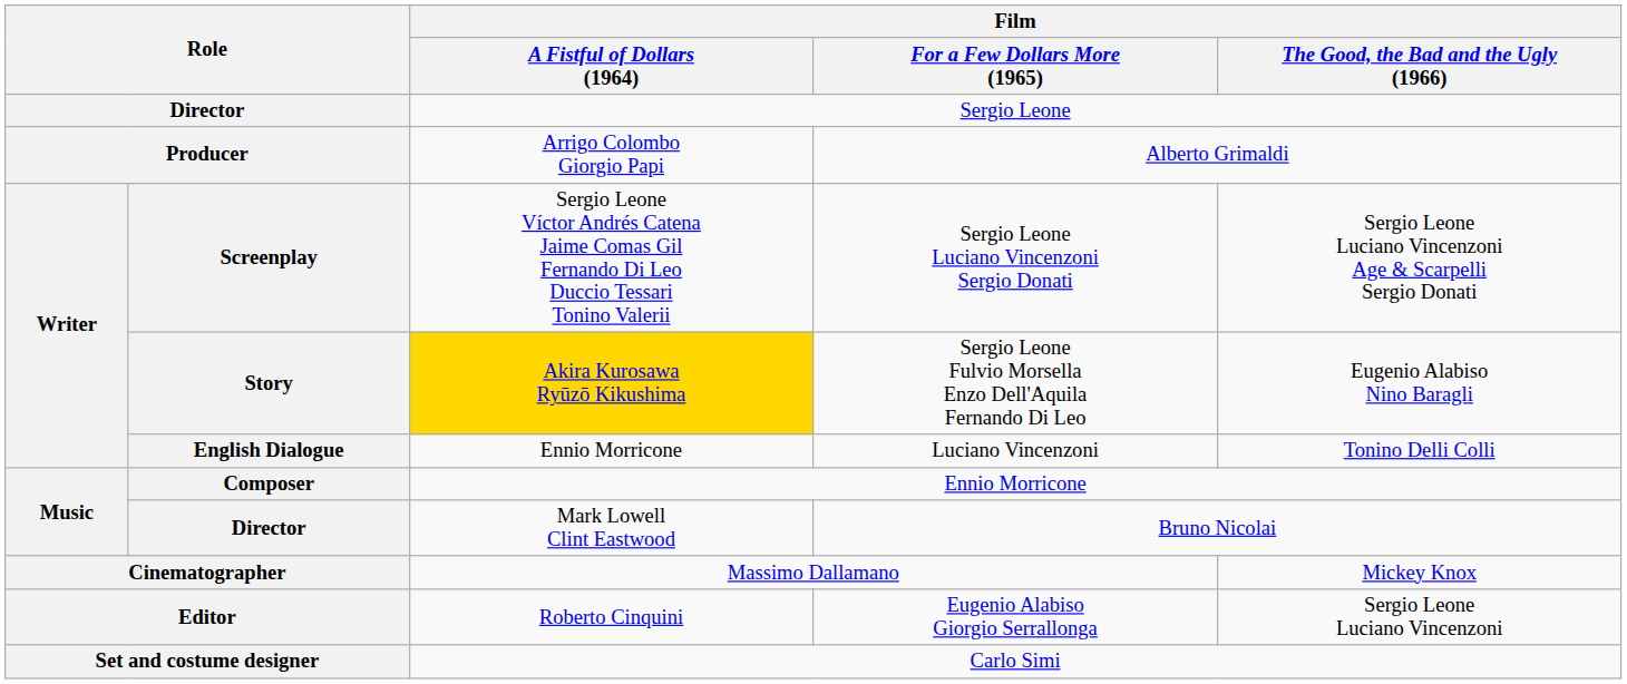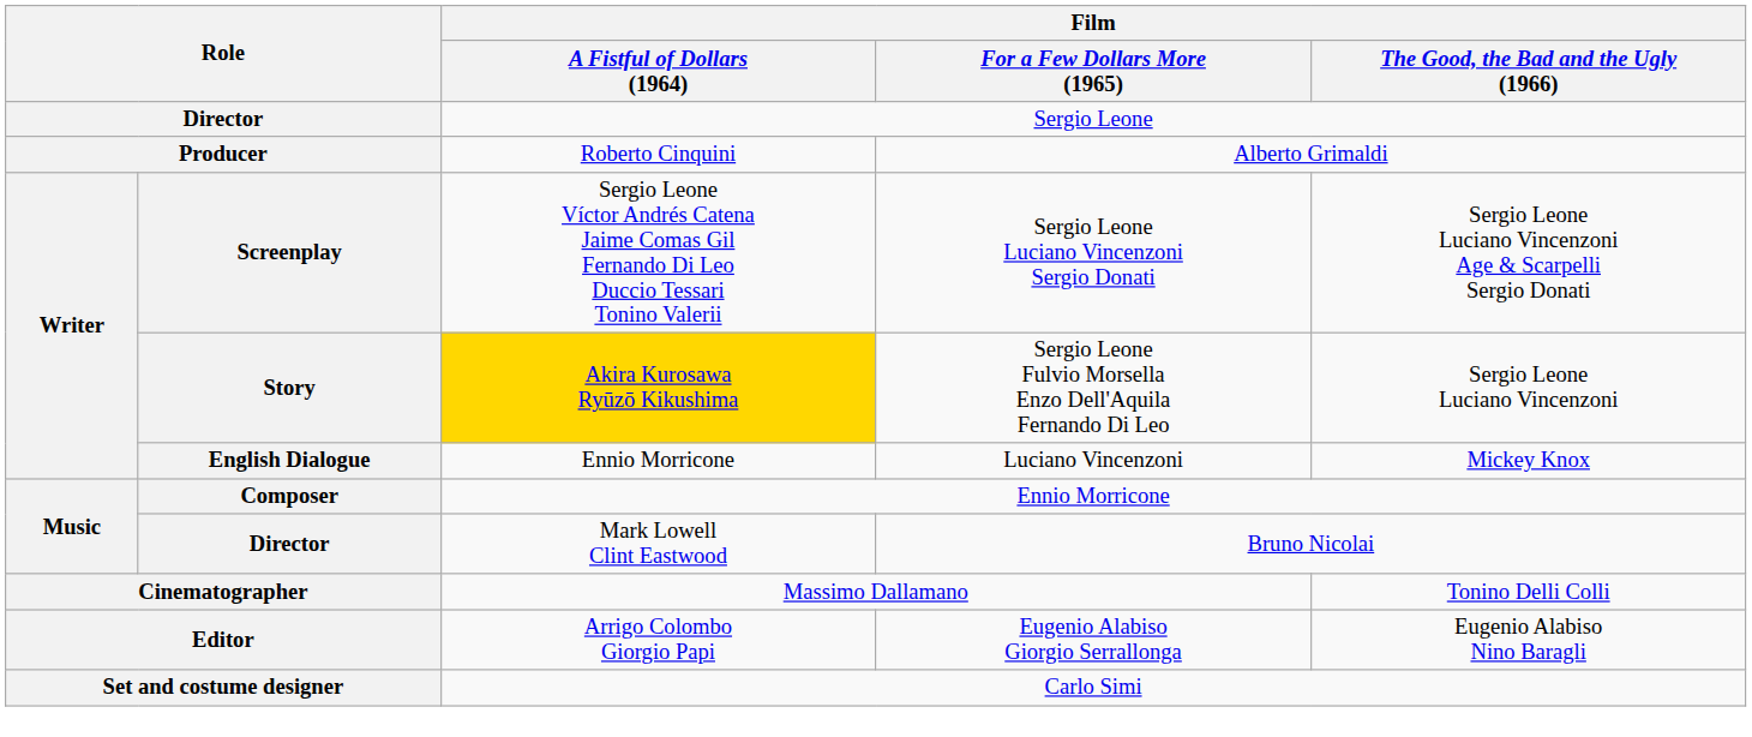Producer | Film / A Fistful of Dollars (1964): Arrigo Colombo Giorgio Papi -> Roberto Cinquini
Story | Film / The Good, the Bad and the Ugly (1966): Eugenio Alabiso Nino Baragli -> Sergio Leone Luciano Vincenzoni
English Dialogue | Film / The Good, the Bad and the Ugly (1966): Tonino Delli Colli -> Mickey Knox
Cinematographer | Film / The Good, the Bad and the Ugly (1966): Mickey Knox -> Tonino Delli Colli
Editor | Film / A Fistful of Dollars (1964): Roberto Cinquini -> Arrigo Colombo Giorgio Papi
Editor | Film / The Good, the Bad and the Ugly (1966): Sergio Leone Luciano Vincenzoni -> Eugenio Alabiso Nino Baragli
